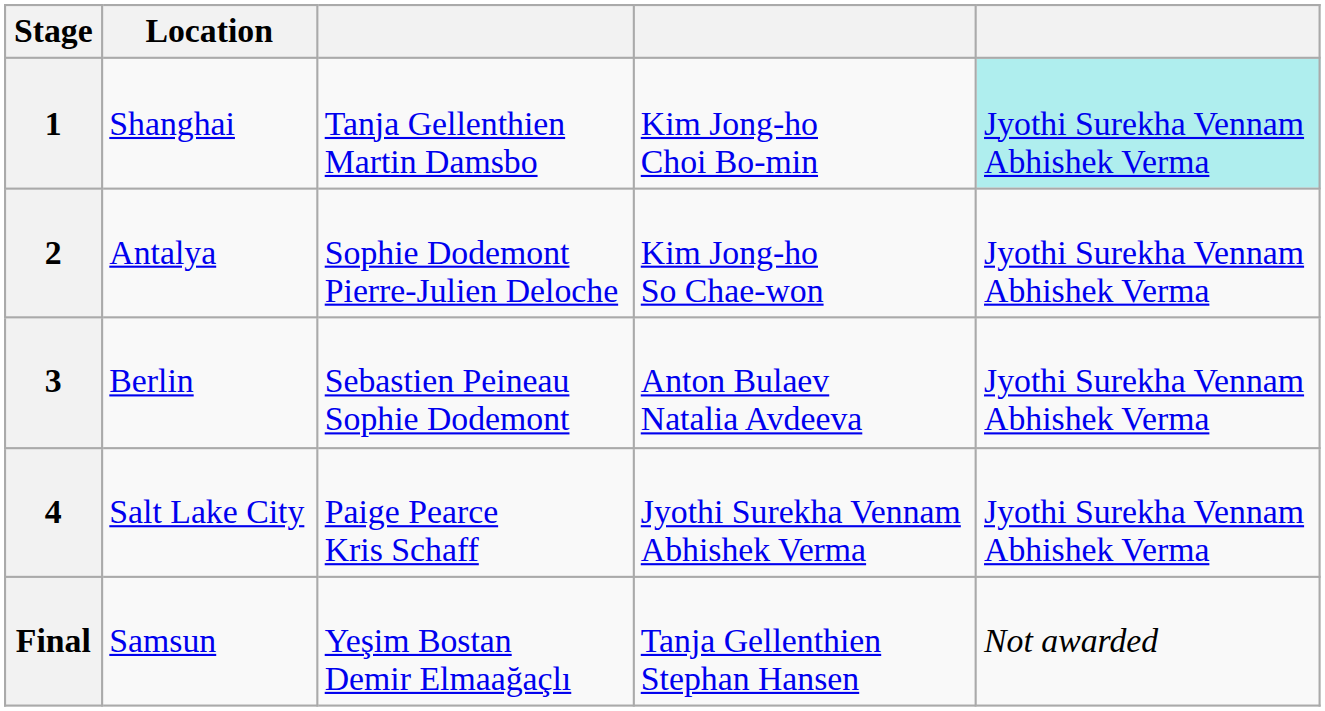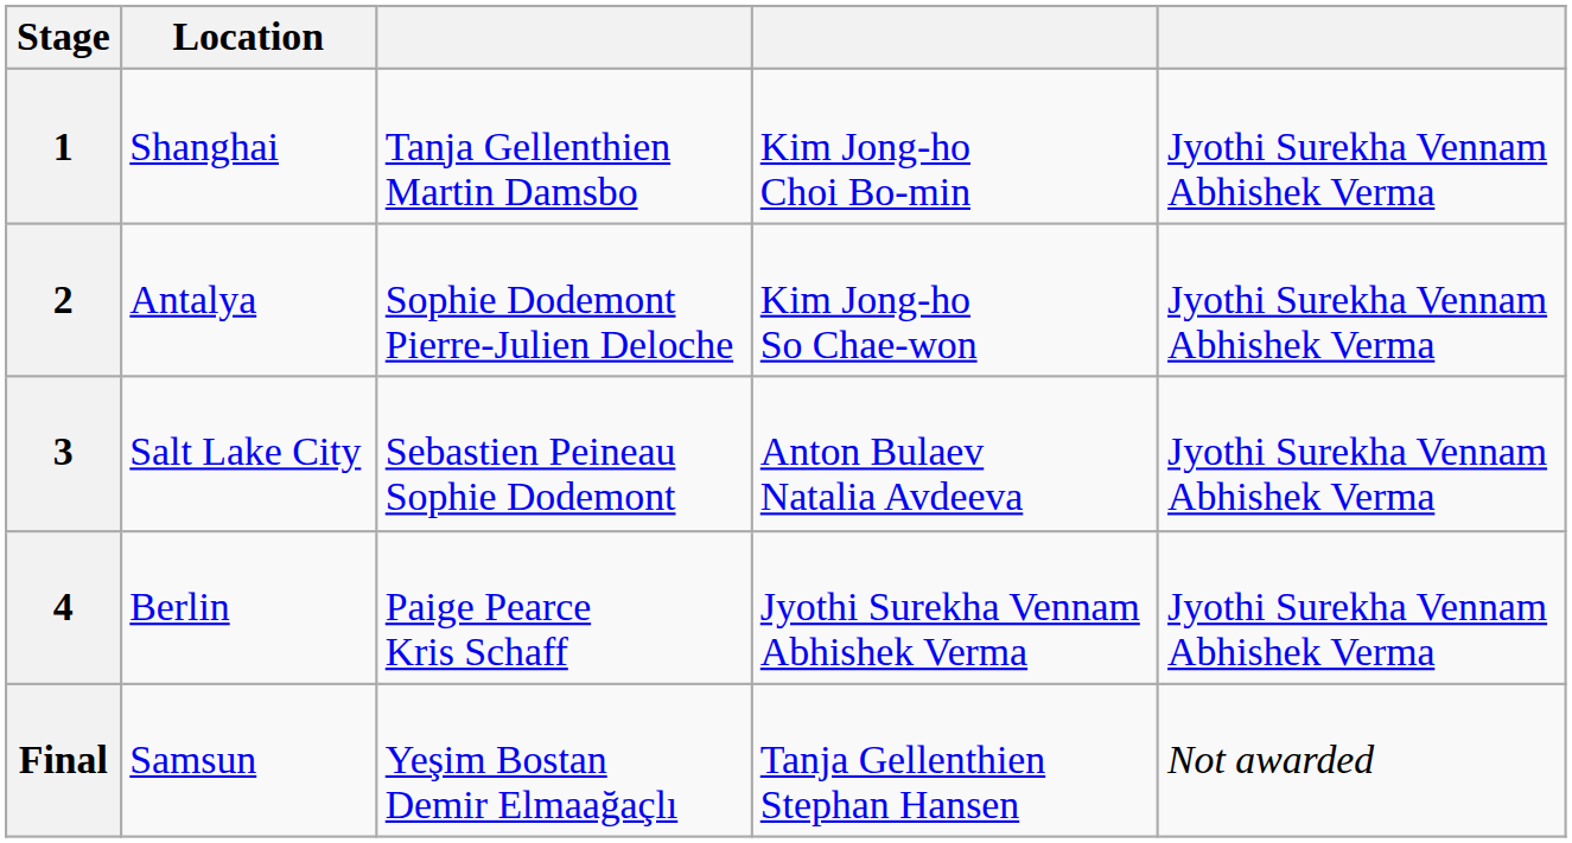1 | column 5: paleturquoise background -> no background
3 | Location: Berlin -> Salt Lake City
4 | Location: Salt Lake City -> Berlin
